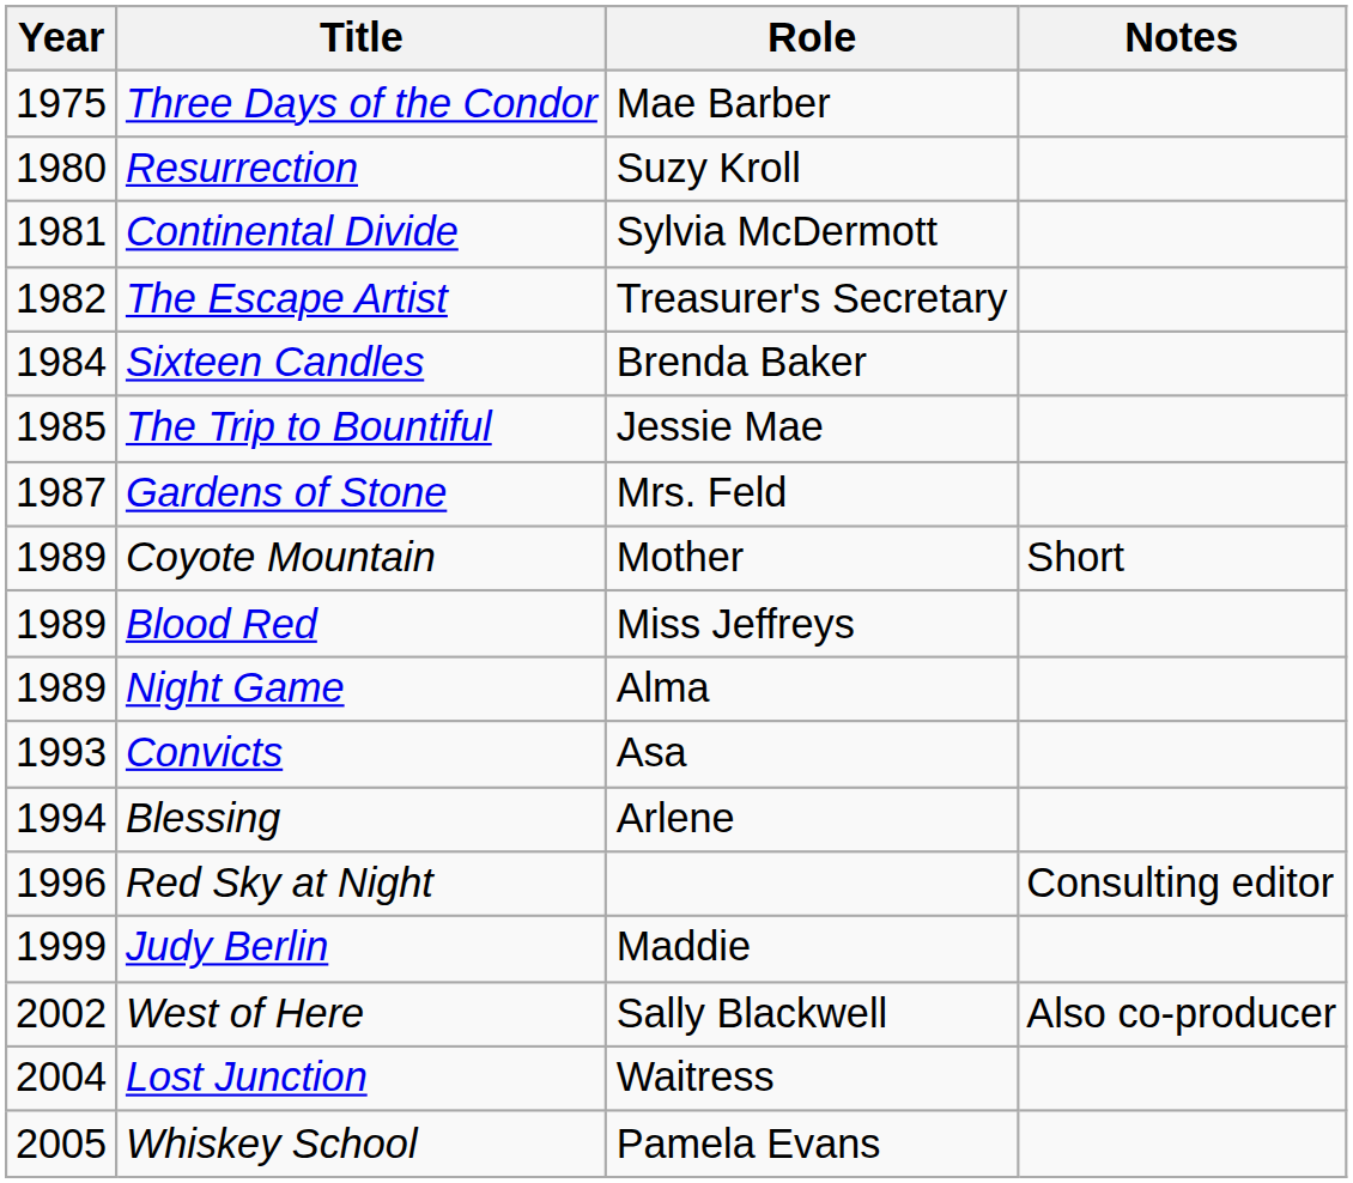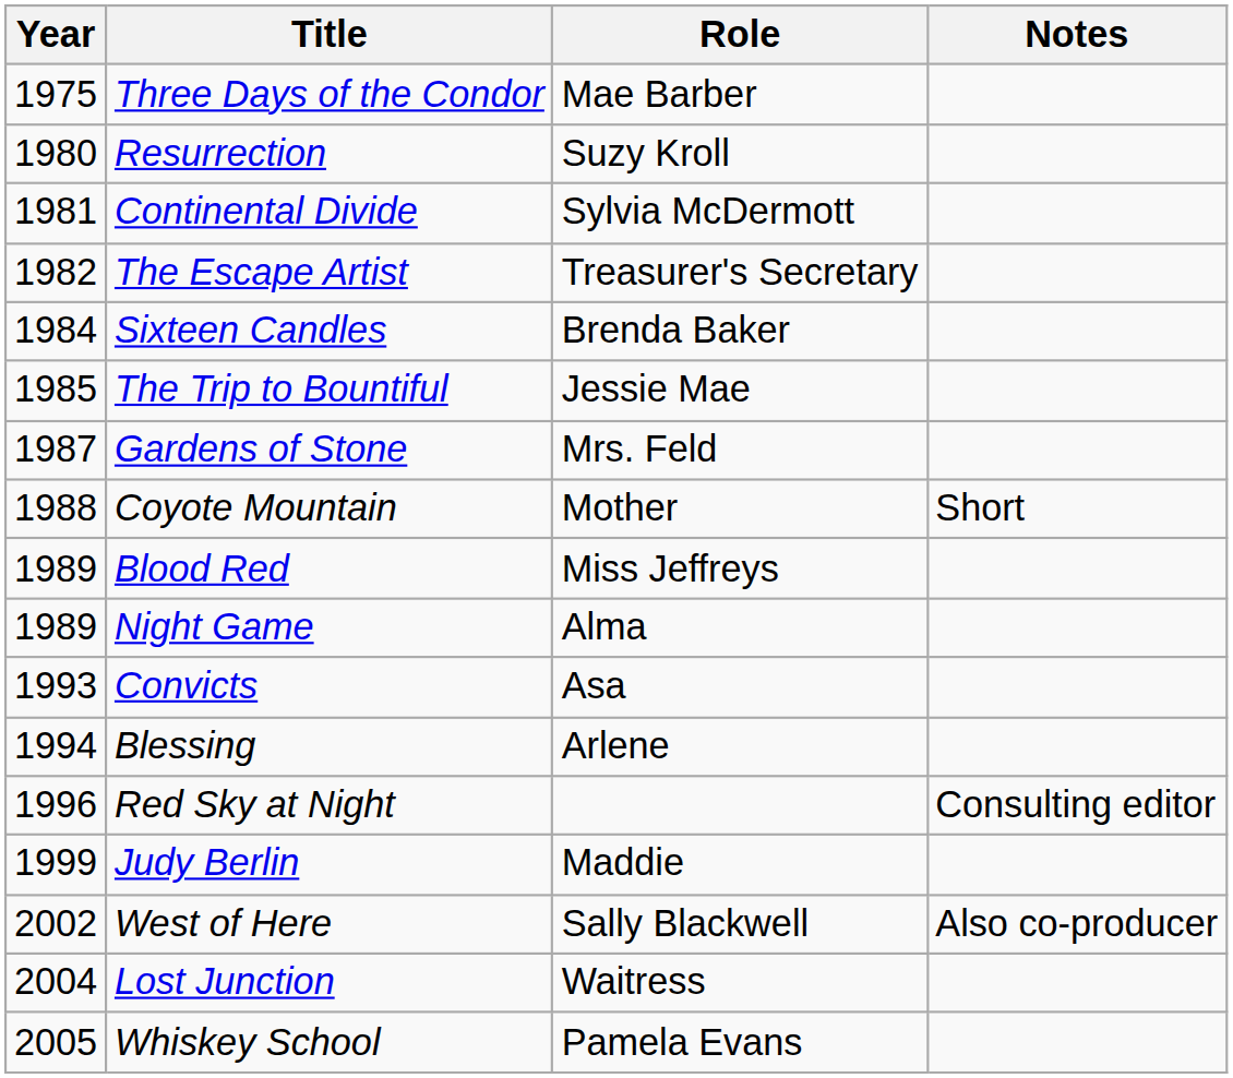Coyote Mountain | Year: 1989 -> 1988
